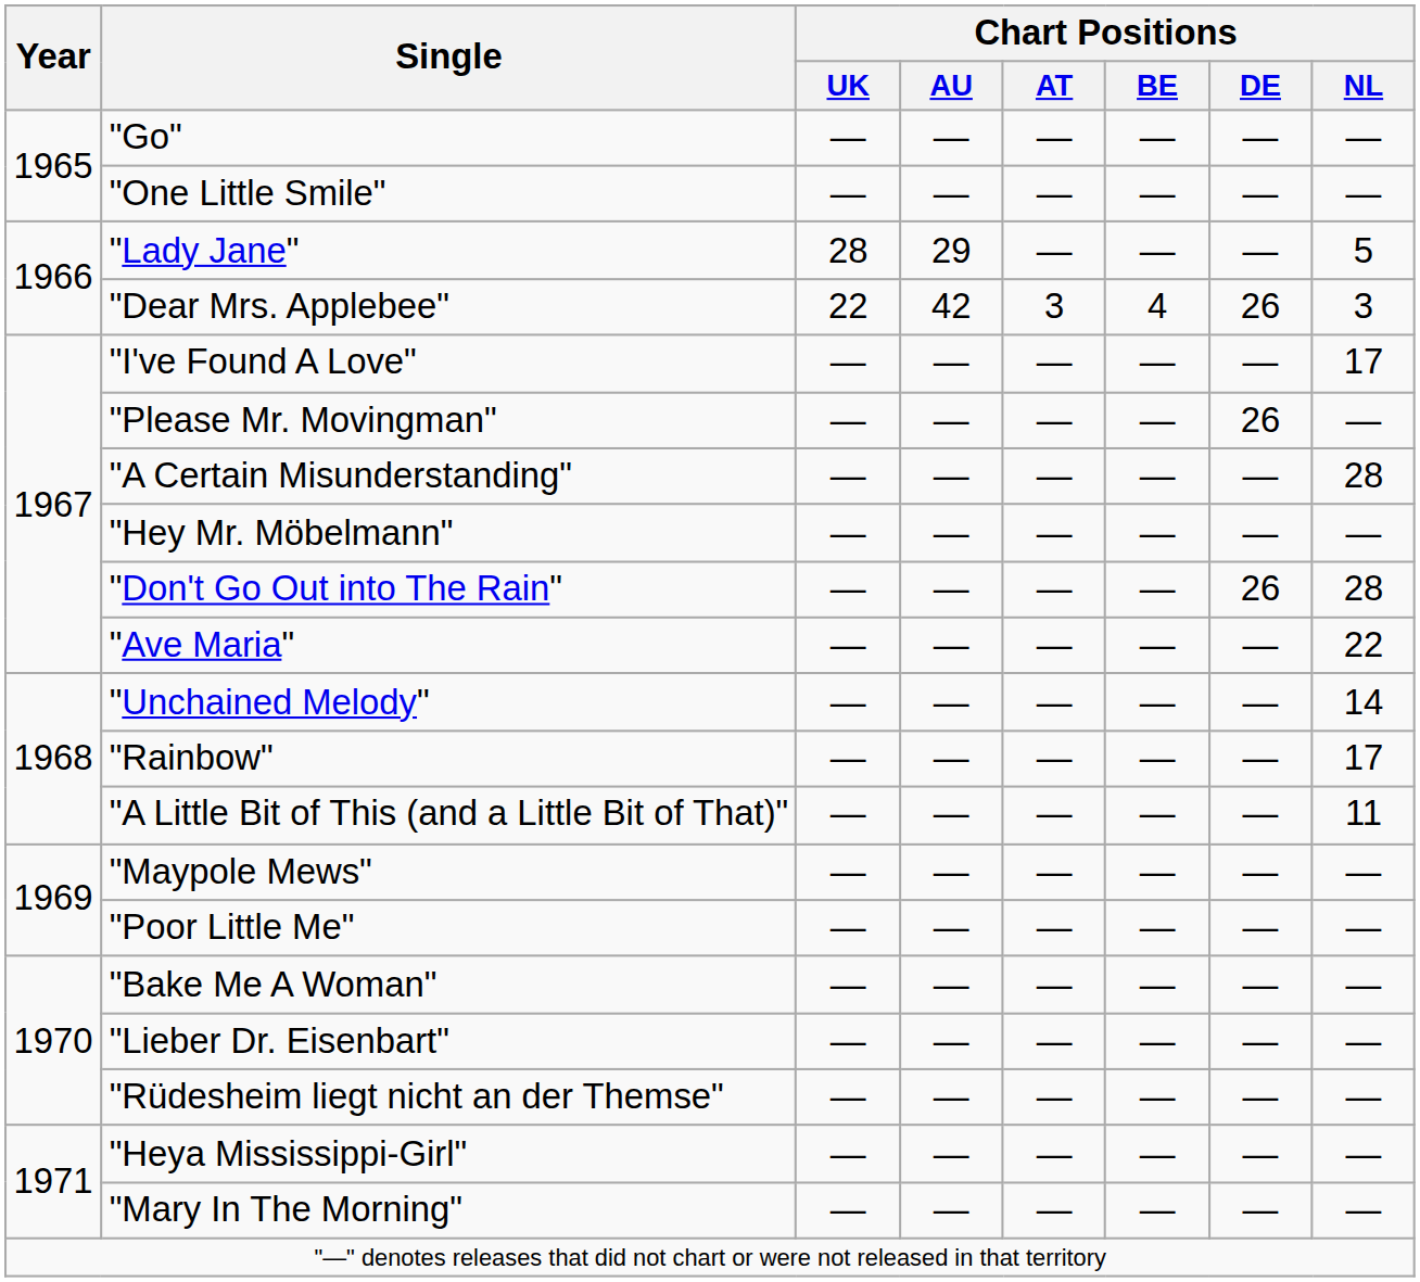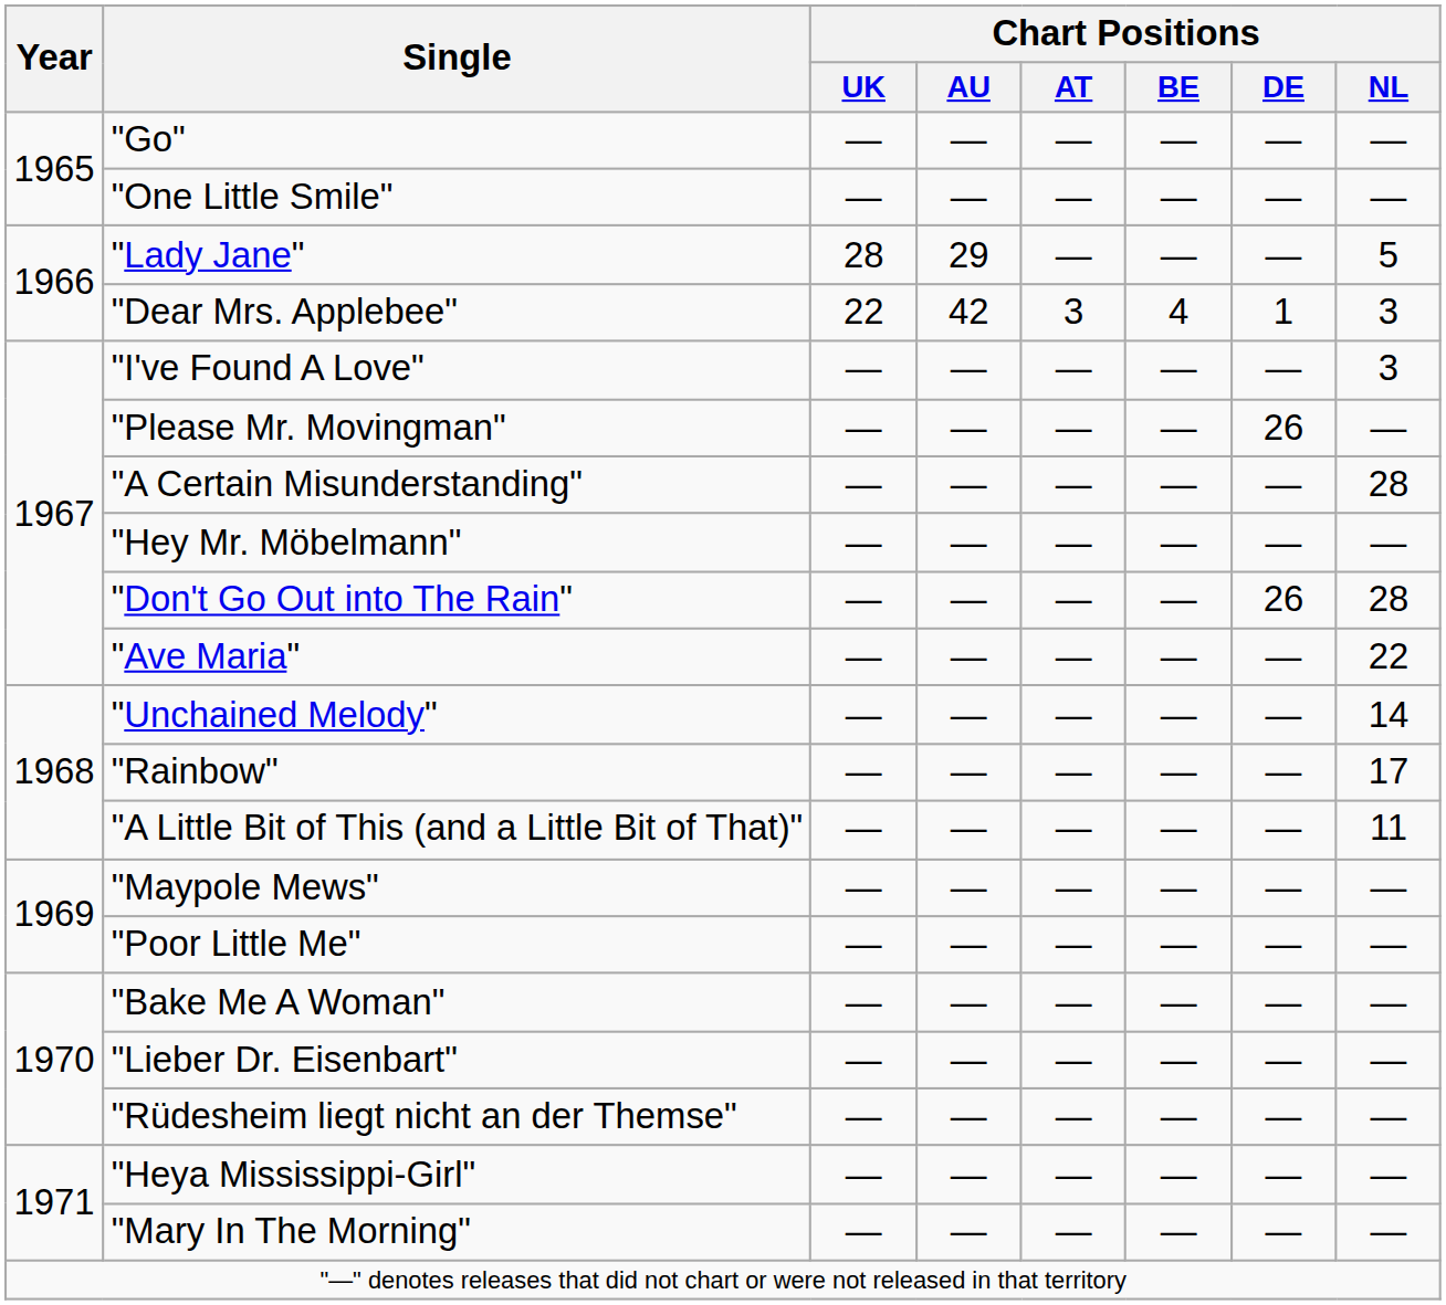"Dear Mrs. Applebee" | Chart Positions / DE: 26 -> 1
"I've Found A Love" | Chart Positions / NL: 17 -> 3
